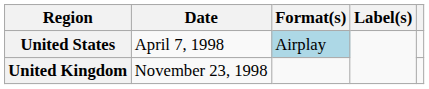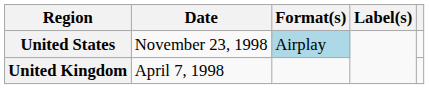United States | Date: April 7, 1998 -> November 23, 1998
United Kingdom | Date: November 23, 1998 -> April 7, 1998
